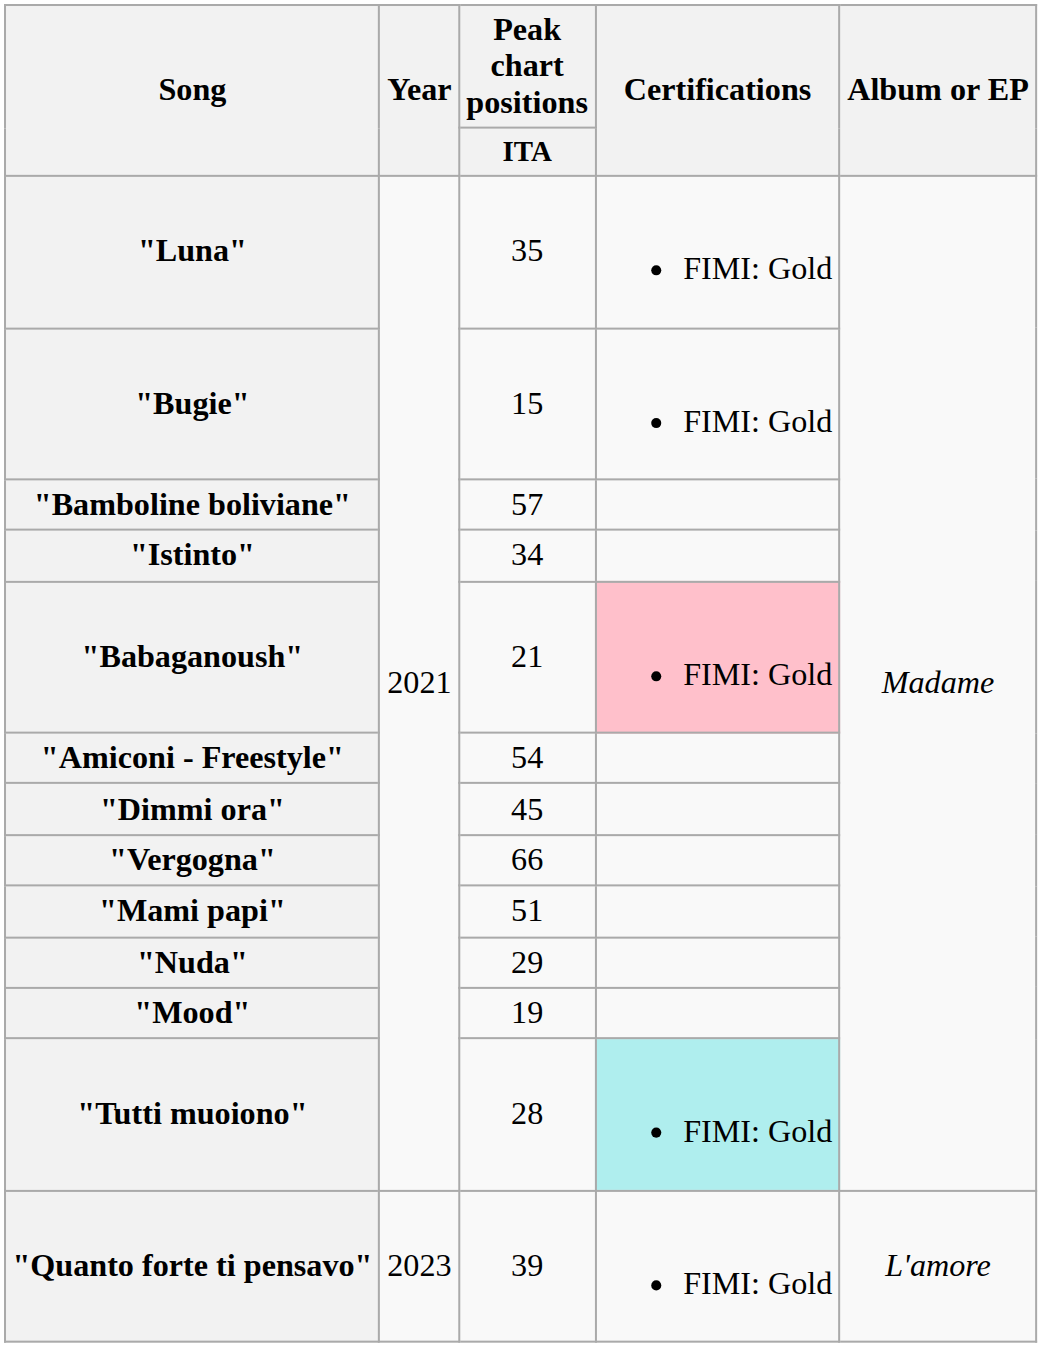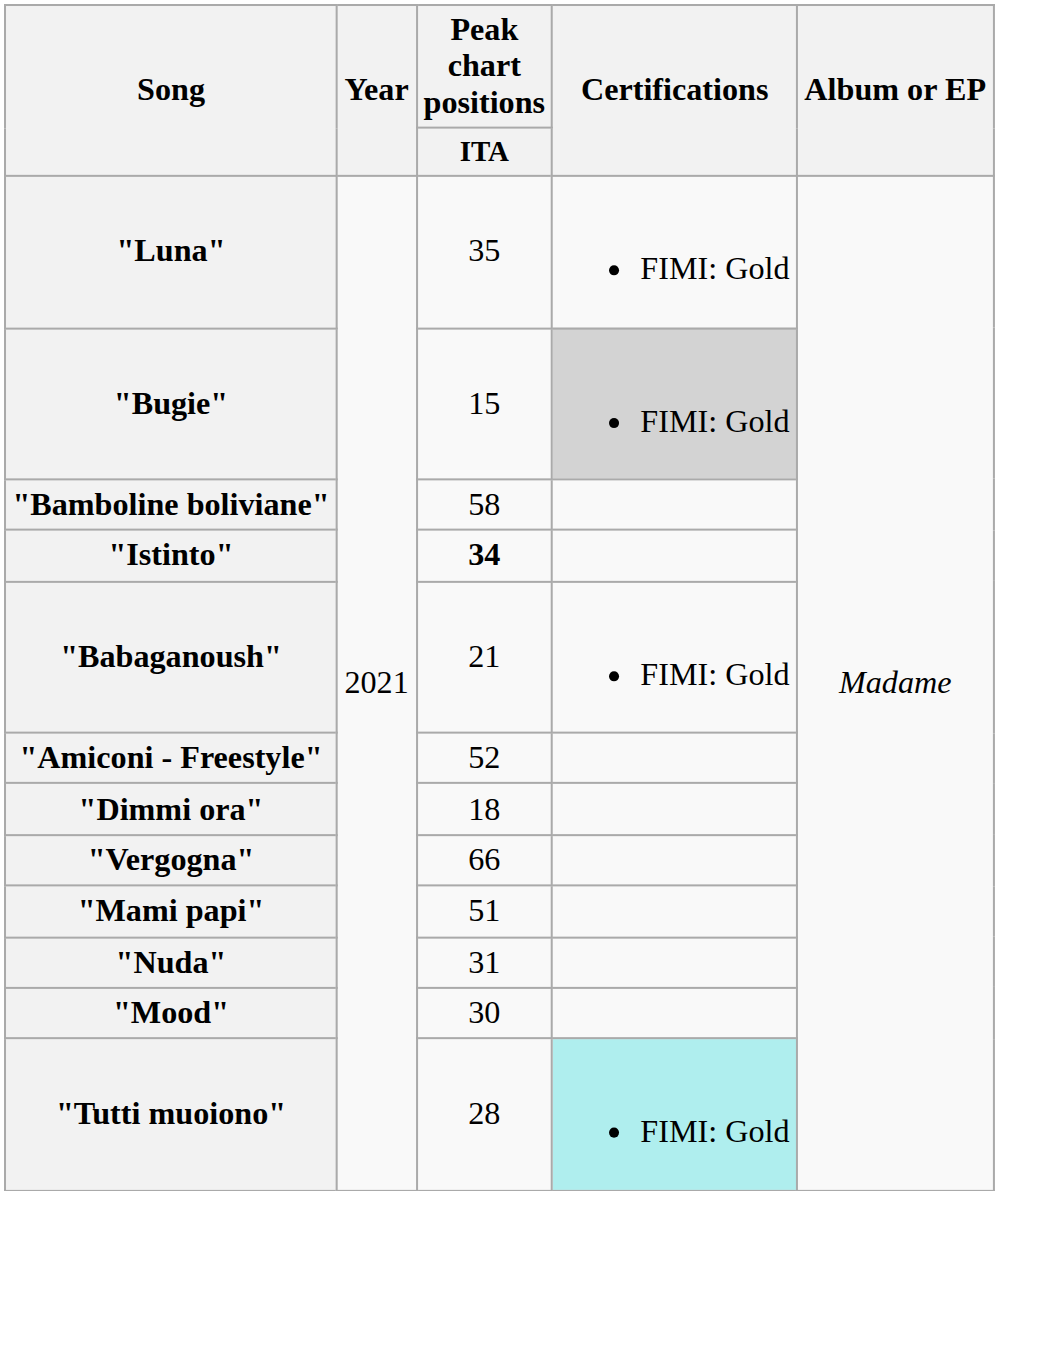"Bugie" | Certifications: no background -> lightgrey background
"Bamboline boliviane" | Peak chart positions / ITA: 57 -> 58
"Istinto" | Peak chart positions / ITA: normal -> bold
"Babaganoush" | Certifications: pink background -> no background
"Amiconi - Freestyle" | Peak chart positions / ITA: 54 -> 52
"Dimmi ora" | Peak chart positions / ITA: 45 -> 18
"Nuda" | Peak chart positions / ITA: 29 -> 31
"Mood" | Peak chart positions / ITA: 19 -> 30
- row: "Quanto forte ti pensavo" | 2023 | 39 | FIMI: Gold | L'amore
